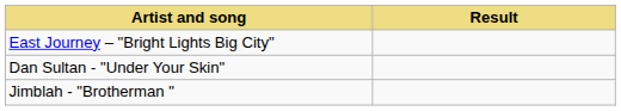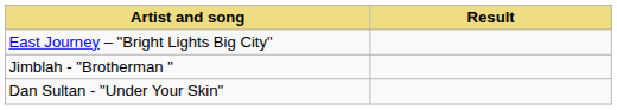rows swapped: Jimblah - "Brotherman " <-> Dan Sultan - "Under Your Skin"
